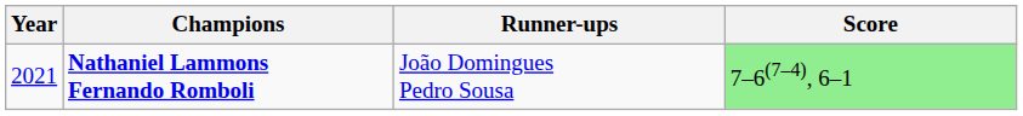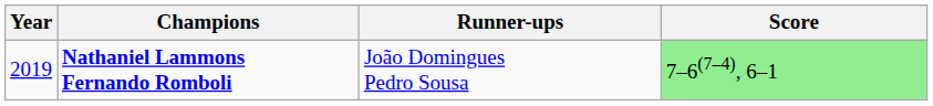Nathaniel Lammons Fernando Romboli | Year: 2021 -> 2019
